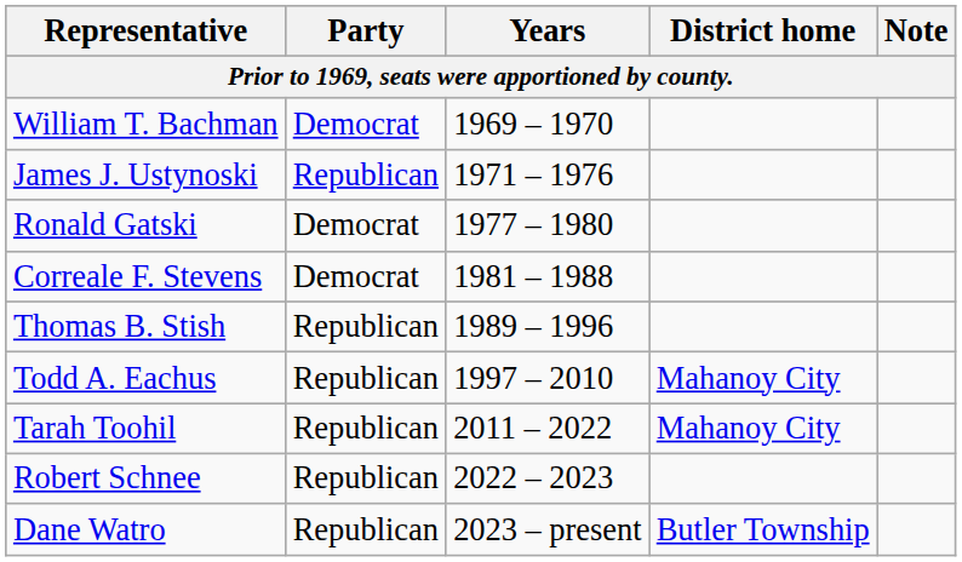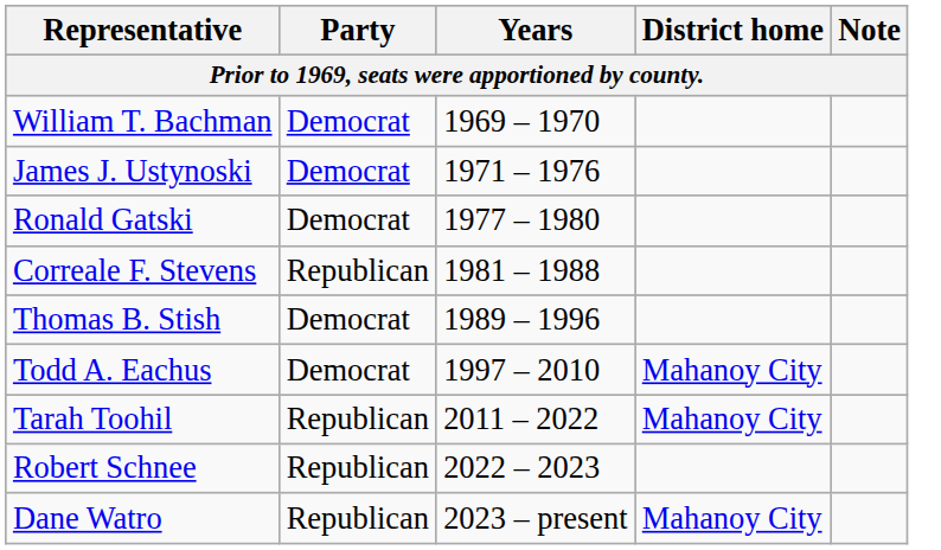James J. Ustynoski | Party: Republican -> Democrat
Correale F. Stevens | Party: Democrat -> Republican
Thomas B. Stish | Party: Republican -> Democrat
Todd A. Eachus | Party: Republican -> Democrat
Dane Watro | District home: Butler Township -> Mahanoy City
